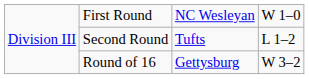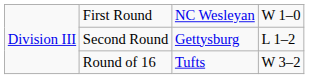Second Round | column 3: Tufts -> Gettysburg
Round of 16 | column 3: Gettysburg -> Tufts
